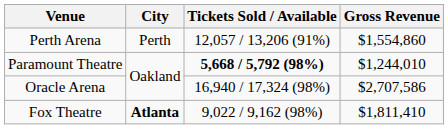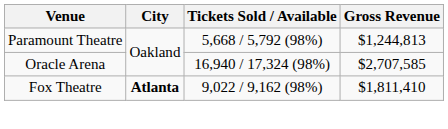- row: Perth Arena | Perth | 12,057 / 13,206 (91%) | $1,554,860
Paramount Theatre | Tickets Sold / Available: bold -> normal
Paramount Theatre | Gross Revenue: $1,244,010 -> $1,244,813
Oracle Arena | Gross Revenue: $2,707,586 -> $2,707,585
